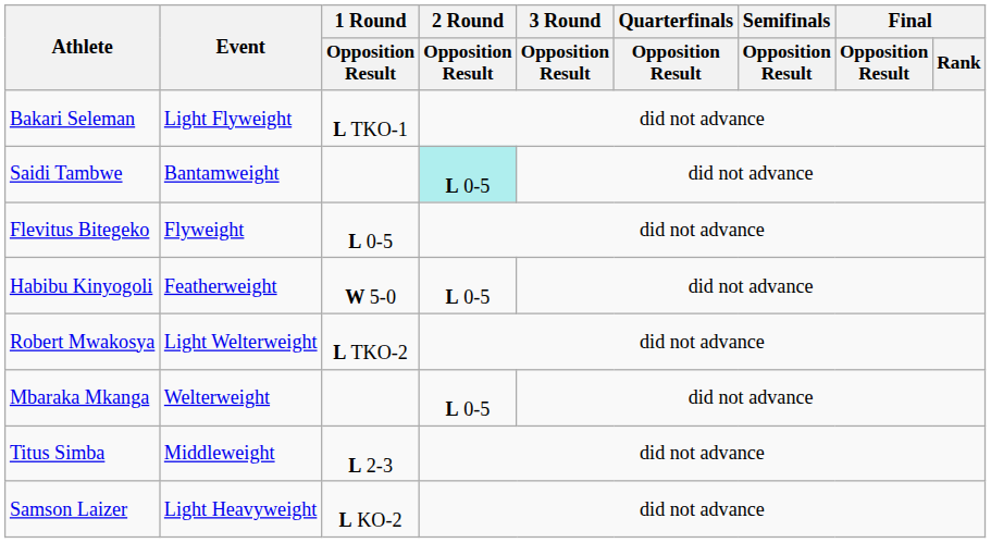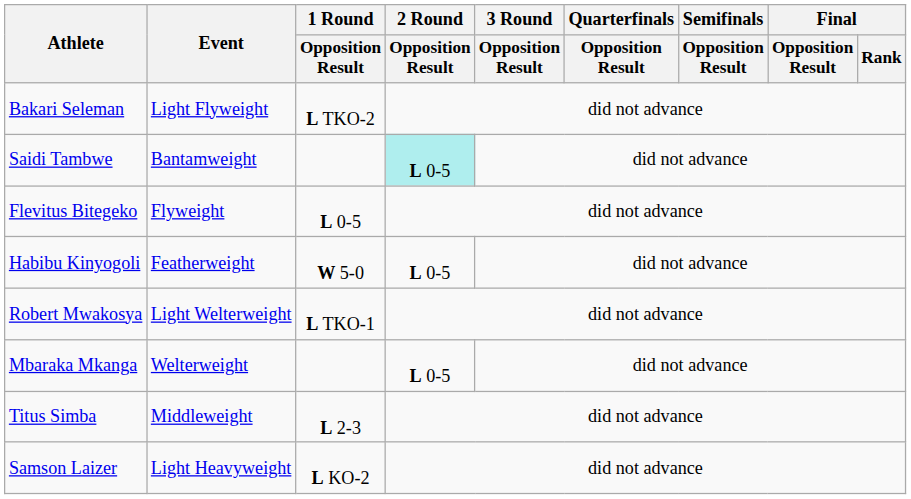Bakari Seleman | 1 Round / Opposition Result: L TKO-1 -> L TKO-2
Robert Mwakosya | 1 Round / Opposition Result: L TKO-2 -> L TKO-1
